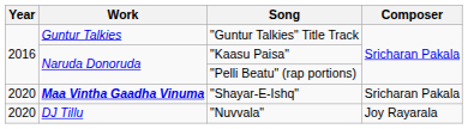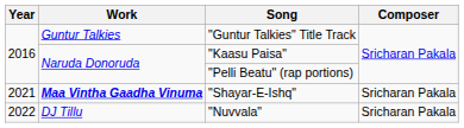"Shayar-E-Ishq" | Year: 2020 -> 2021
"Nuvvala" | Year: 2020 -> 2022
"Nuvvala" | Composer: Joy Rayarala -> Sricharan Pakala
